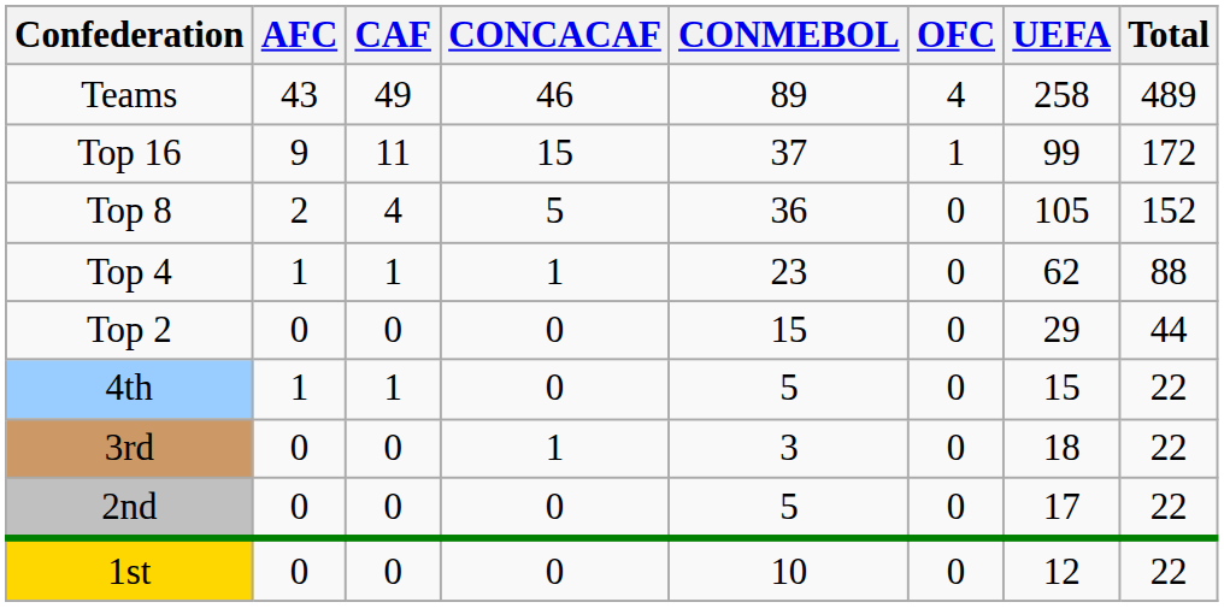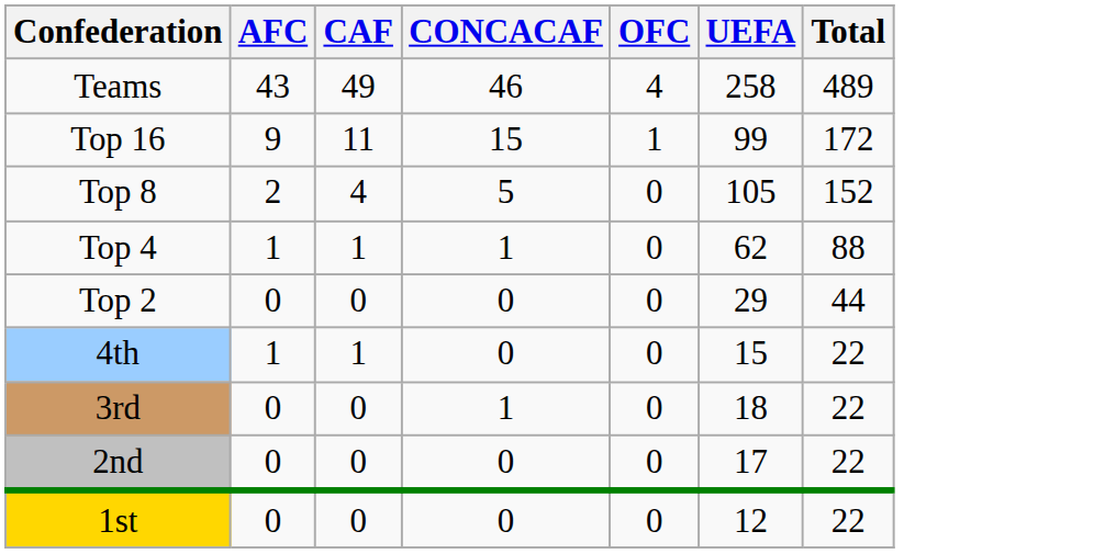- column: CONMEBOL | 89 | 37 | 36 | 23 | 15 | 5 | 3 | 5 | 10
